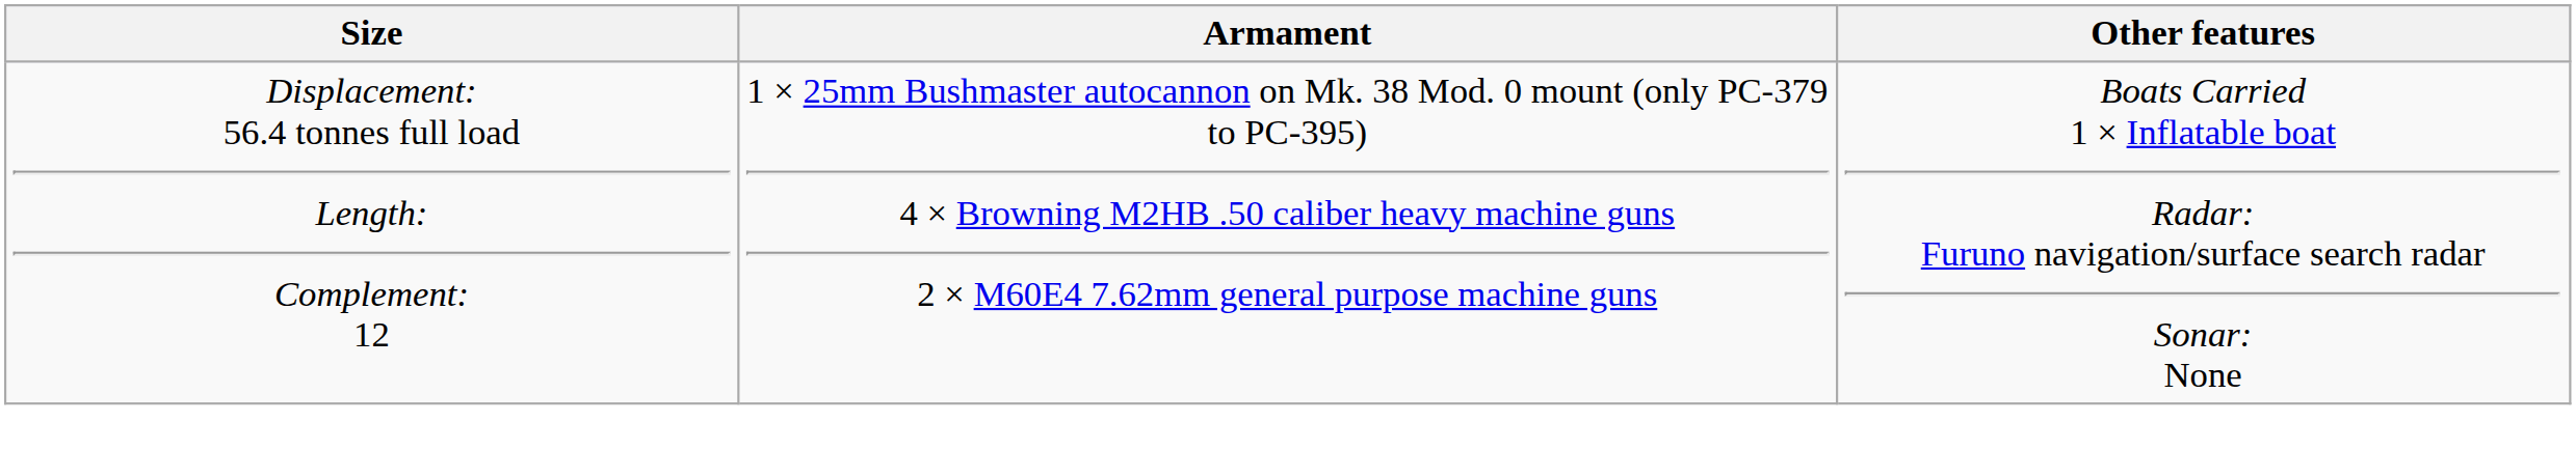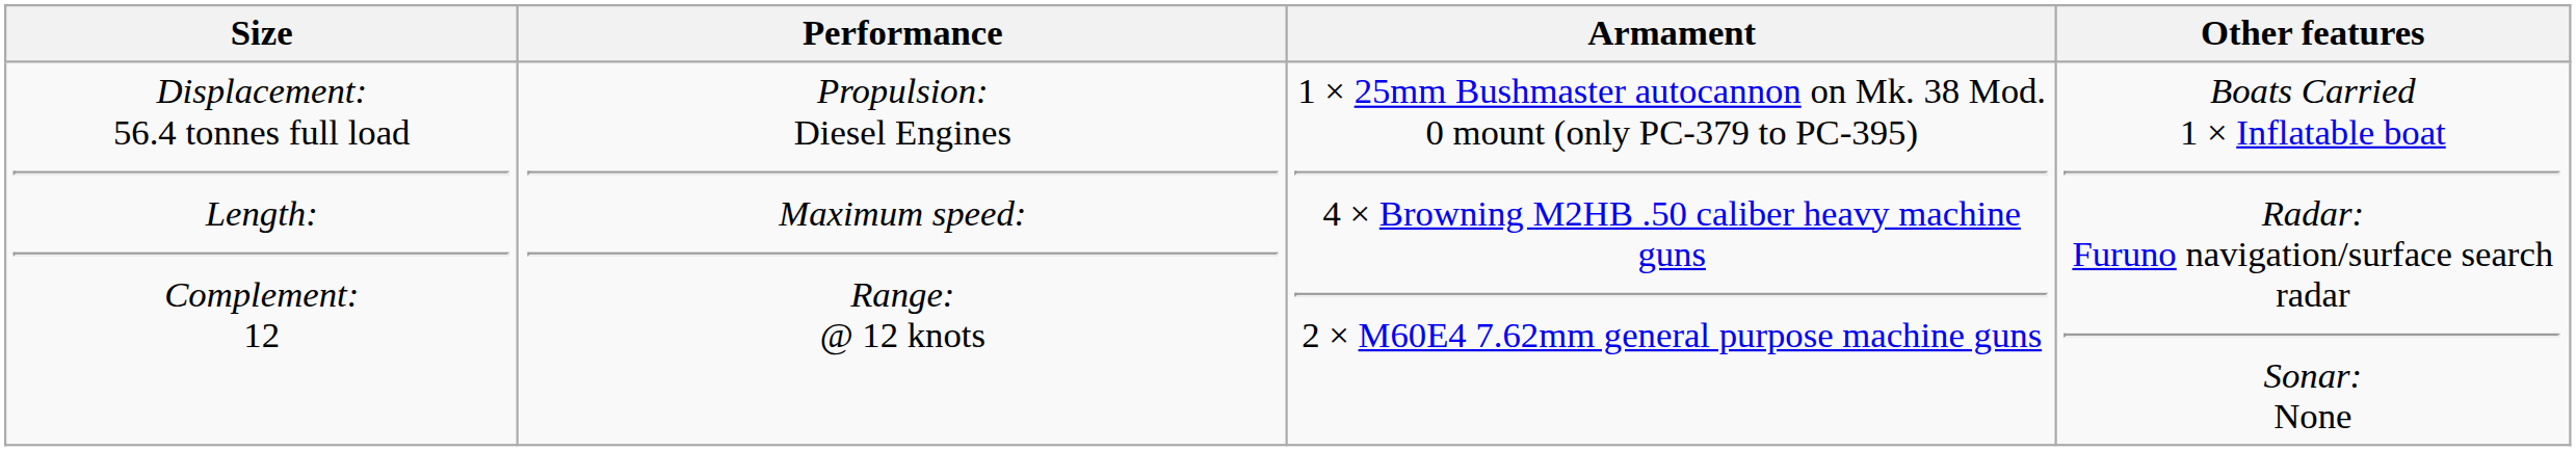+ column: Performance | Propulsion: Diesel Engines Maximum speed: Range: @ 12 knots
